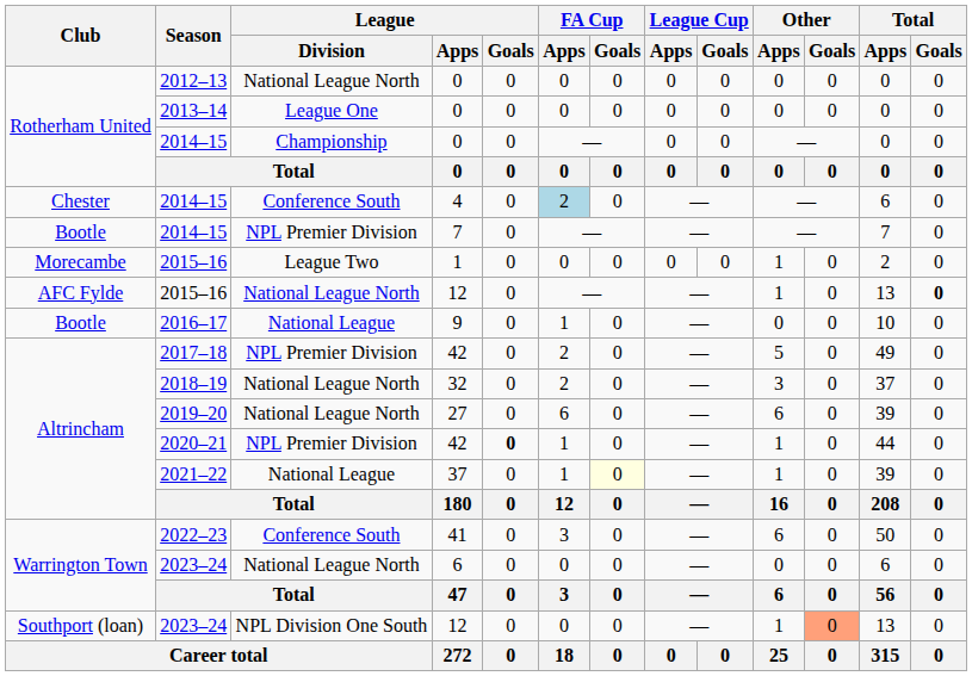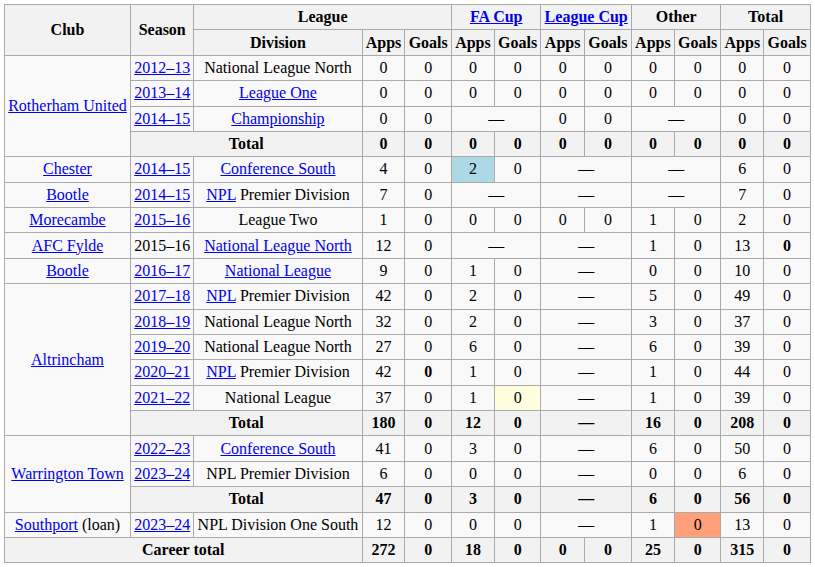2023–24 / 6 | League / Division: National League North -> NPL Premier Division
